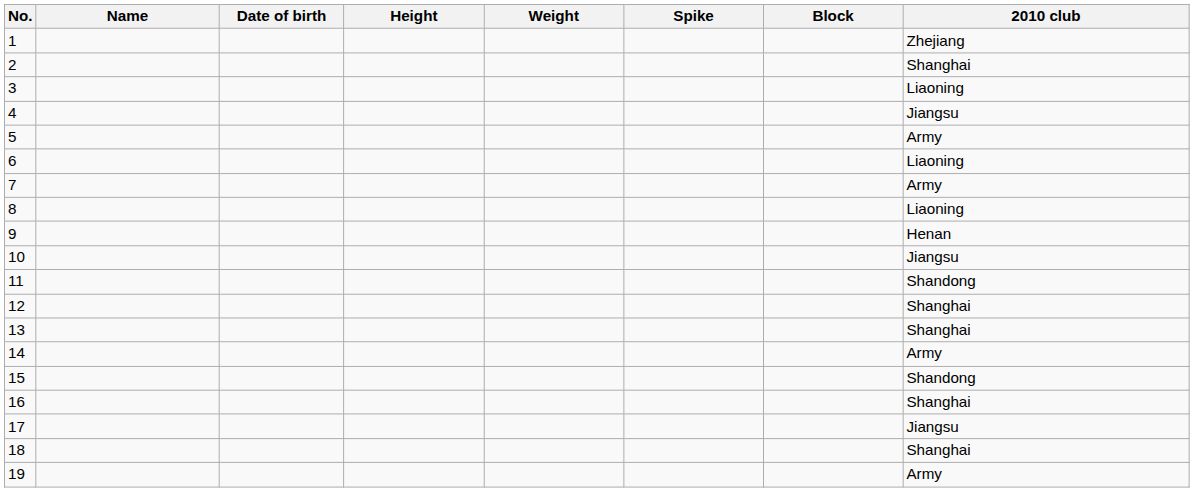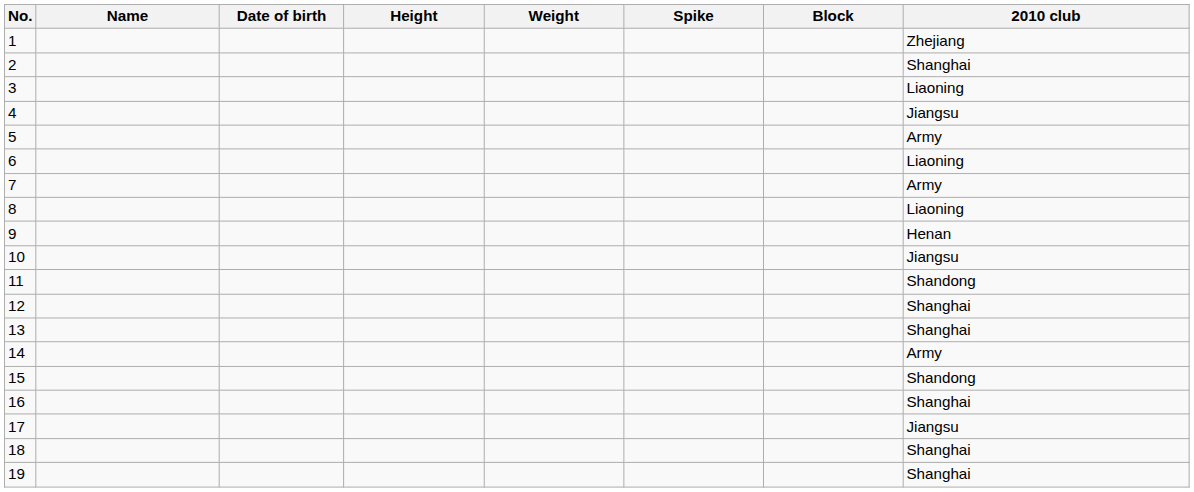19 | 2010 club: Army -> Shanghai
